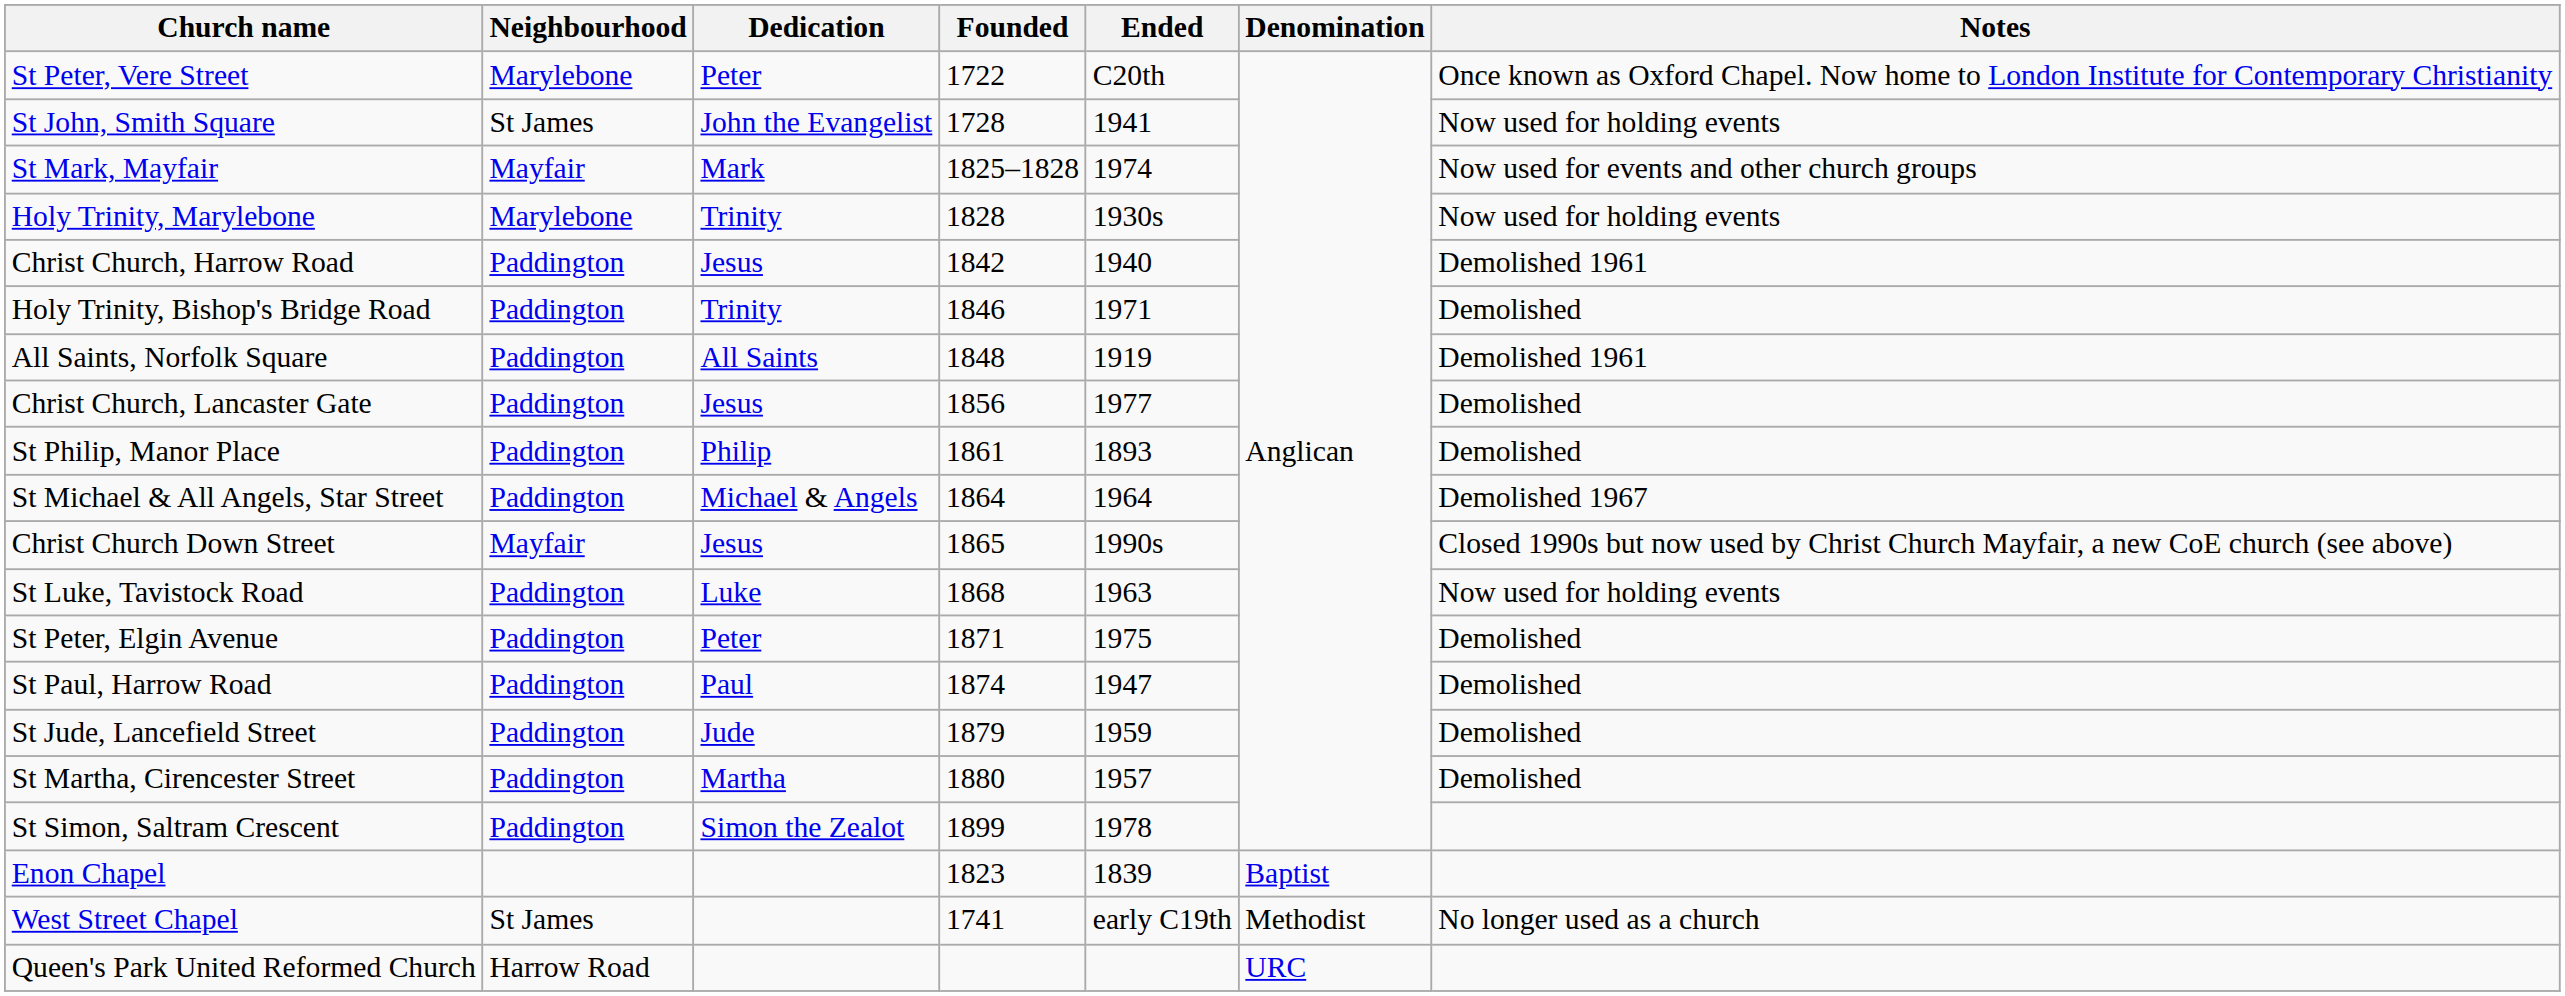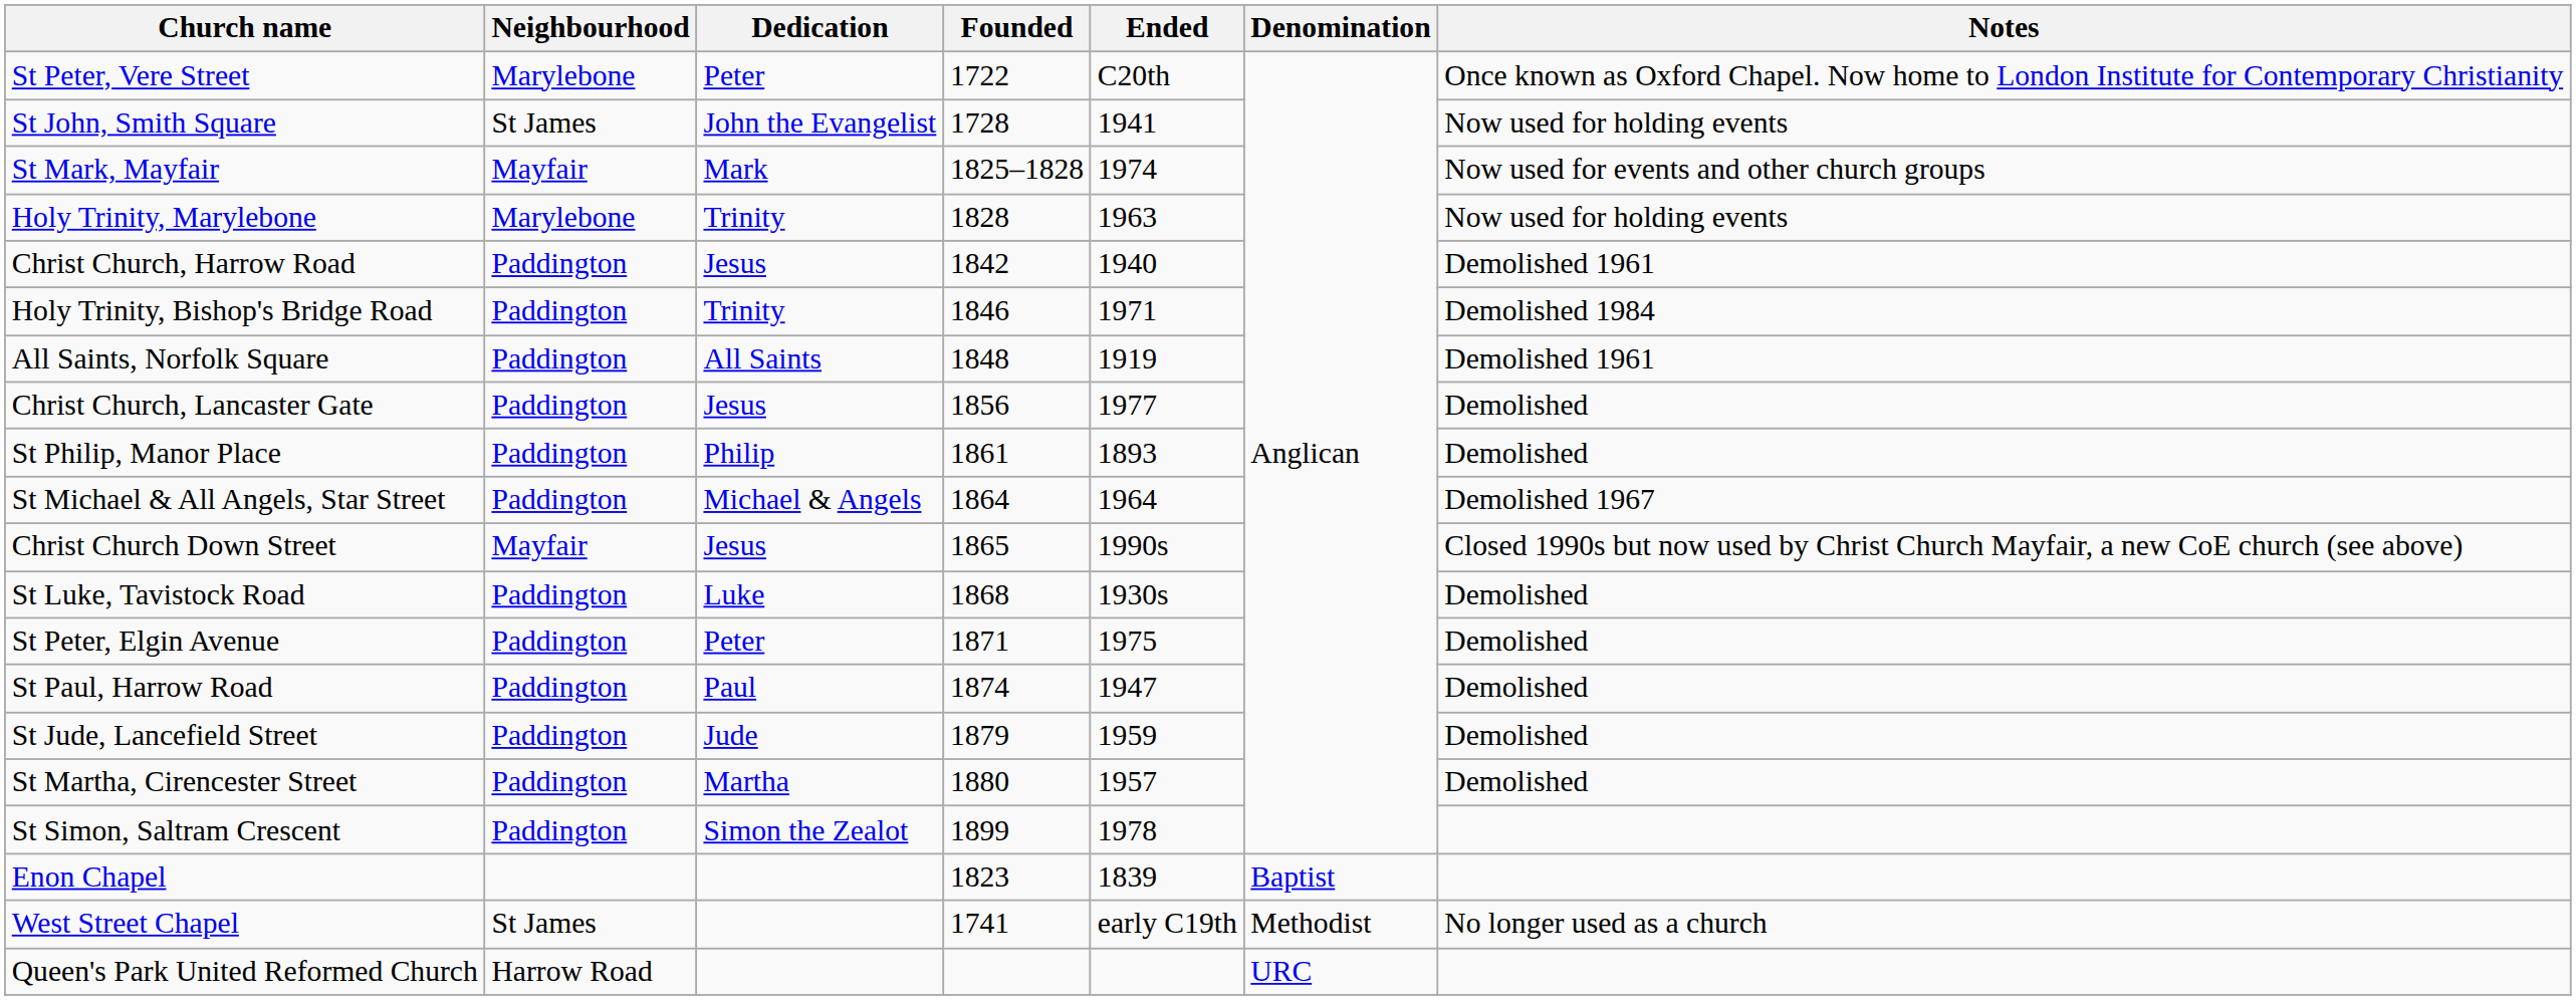Holy Trinity, Marylebone | Ended: 1930s -> 1963
Holy Trinity, Bishop's Bridge Road | Notes: Demolished -> Demolished 1984
St Luke, Tavistock Road | Ended: 1963 -> 1930s
St Luke, Tavistock Road | Notes: Now used for holding events -> Demolished
